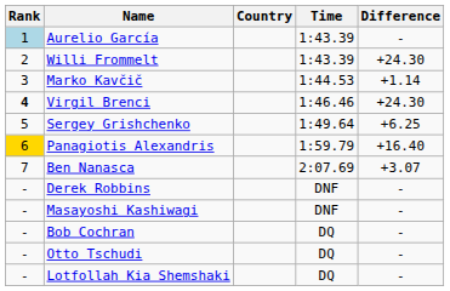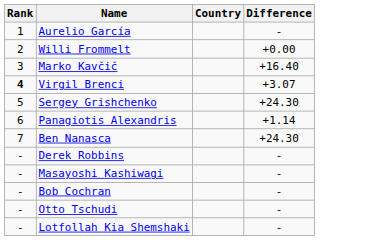- column: Time | 1:43.39 | 1:43.39 | 1:44.53 | 1:46.46 | 1:49.64 | 1:59.79 | 2:07.69 | DNF | DNF | DQ | DQ | DQ
Aurelio García | Rank: lightblue background -> no background
Willi Frommelt | Difference: +24.30 -> +0.00
Marko Kavčič | Difference: +1.14 -> +16.40
Virgil Brenci | Difference: +24.30 -> +3.07
Sergey Grishchenko | Difference: +6.25 -> +24.30
Panagiotis Alexandris | Rank: gold background -> no background
Panagiotis Alexandris | Difference: +16.40 -> +1.14
Ben Nanasca | Difference: +3.07 -> +24.30
